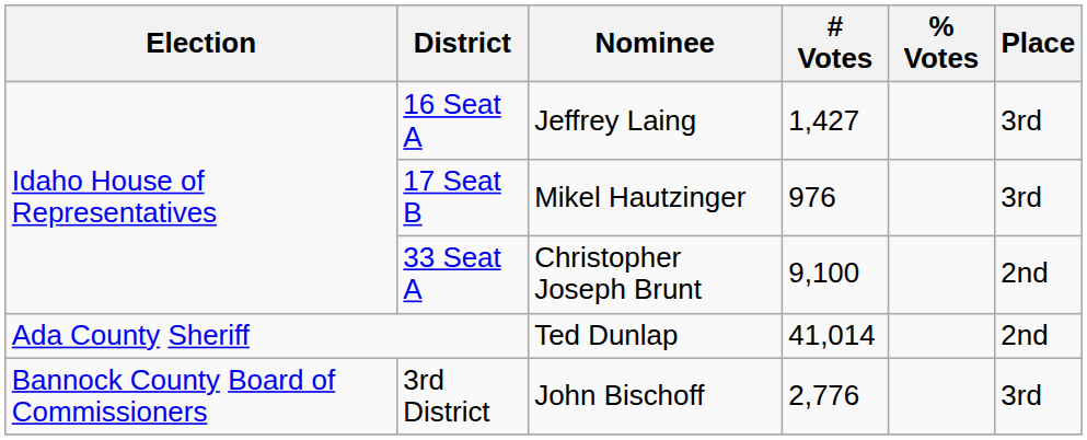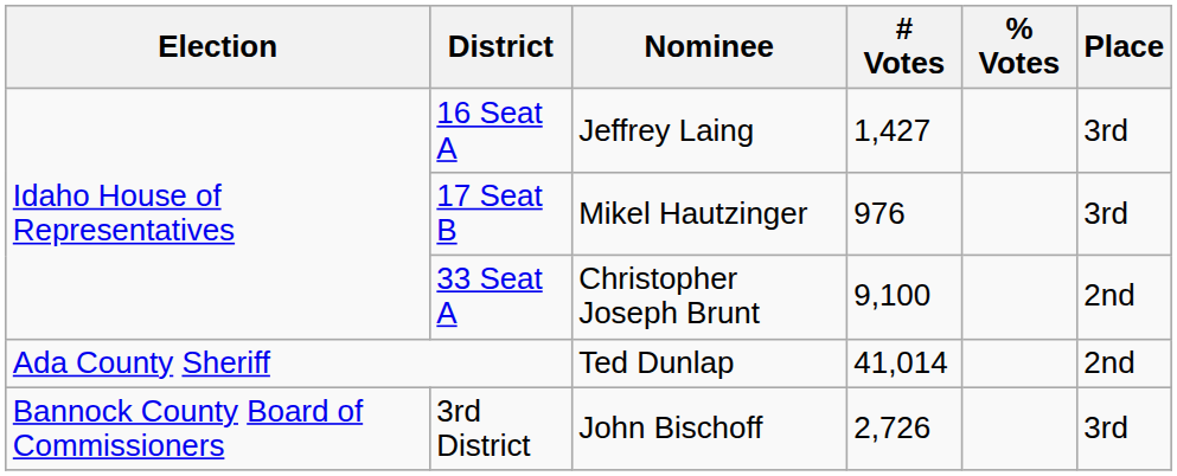3rd District | # Votes: 2,776 -> 2,726
